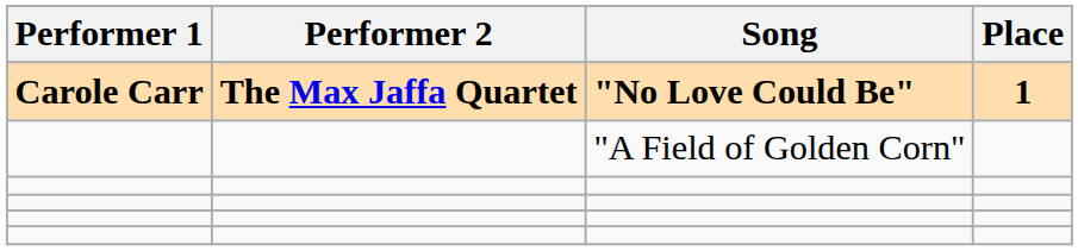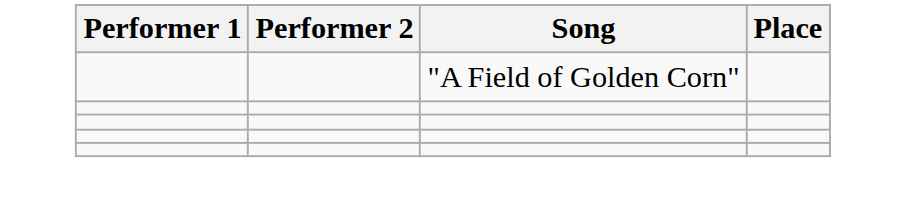- row: Carole Carr | The Max Jaffa Quartet | "No Love Could Be" | 1
